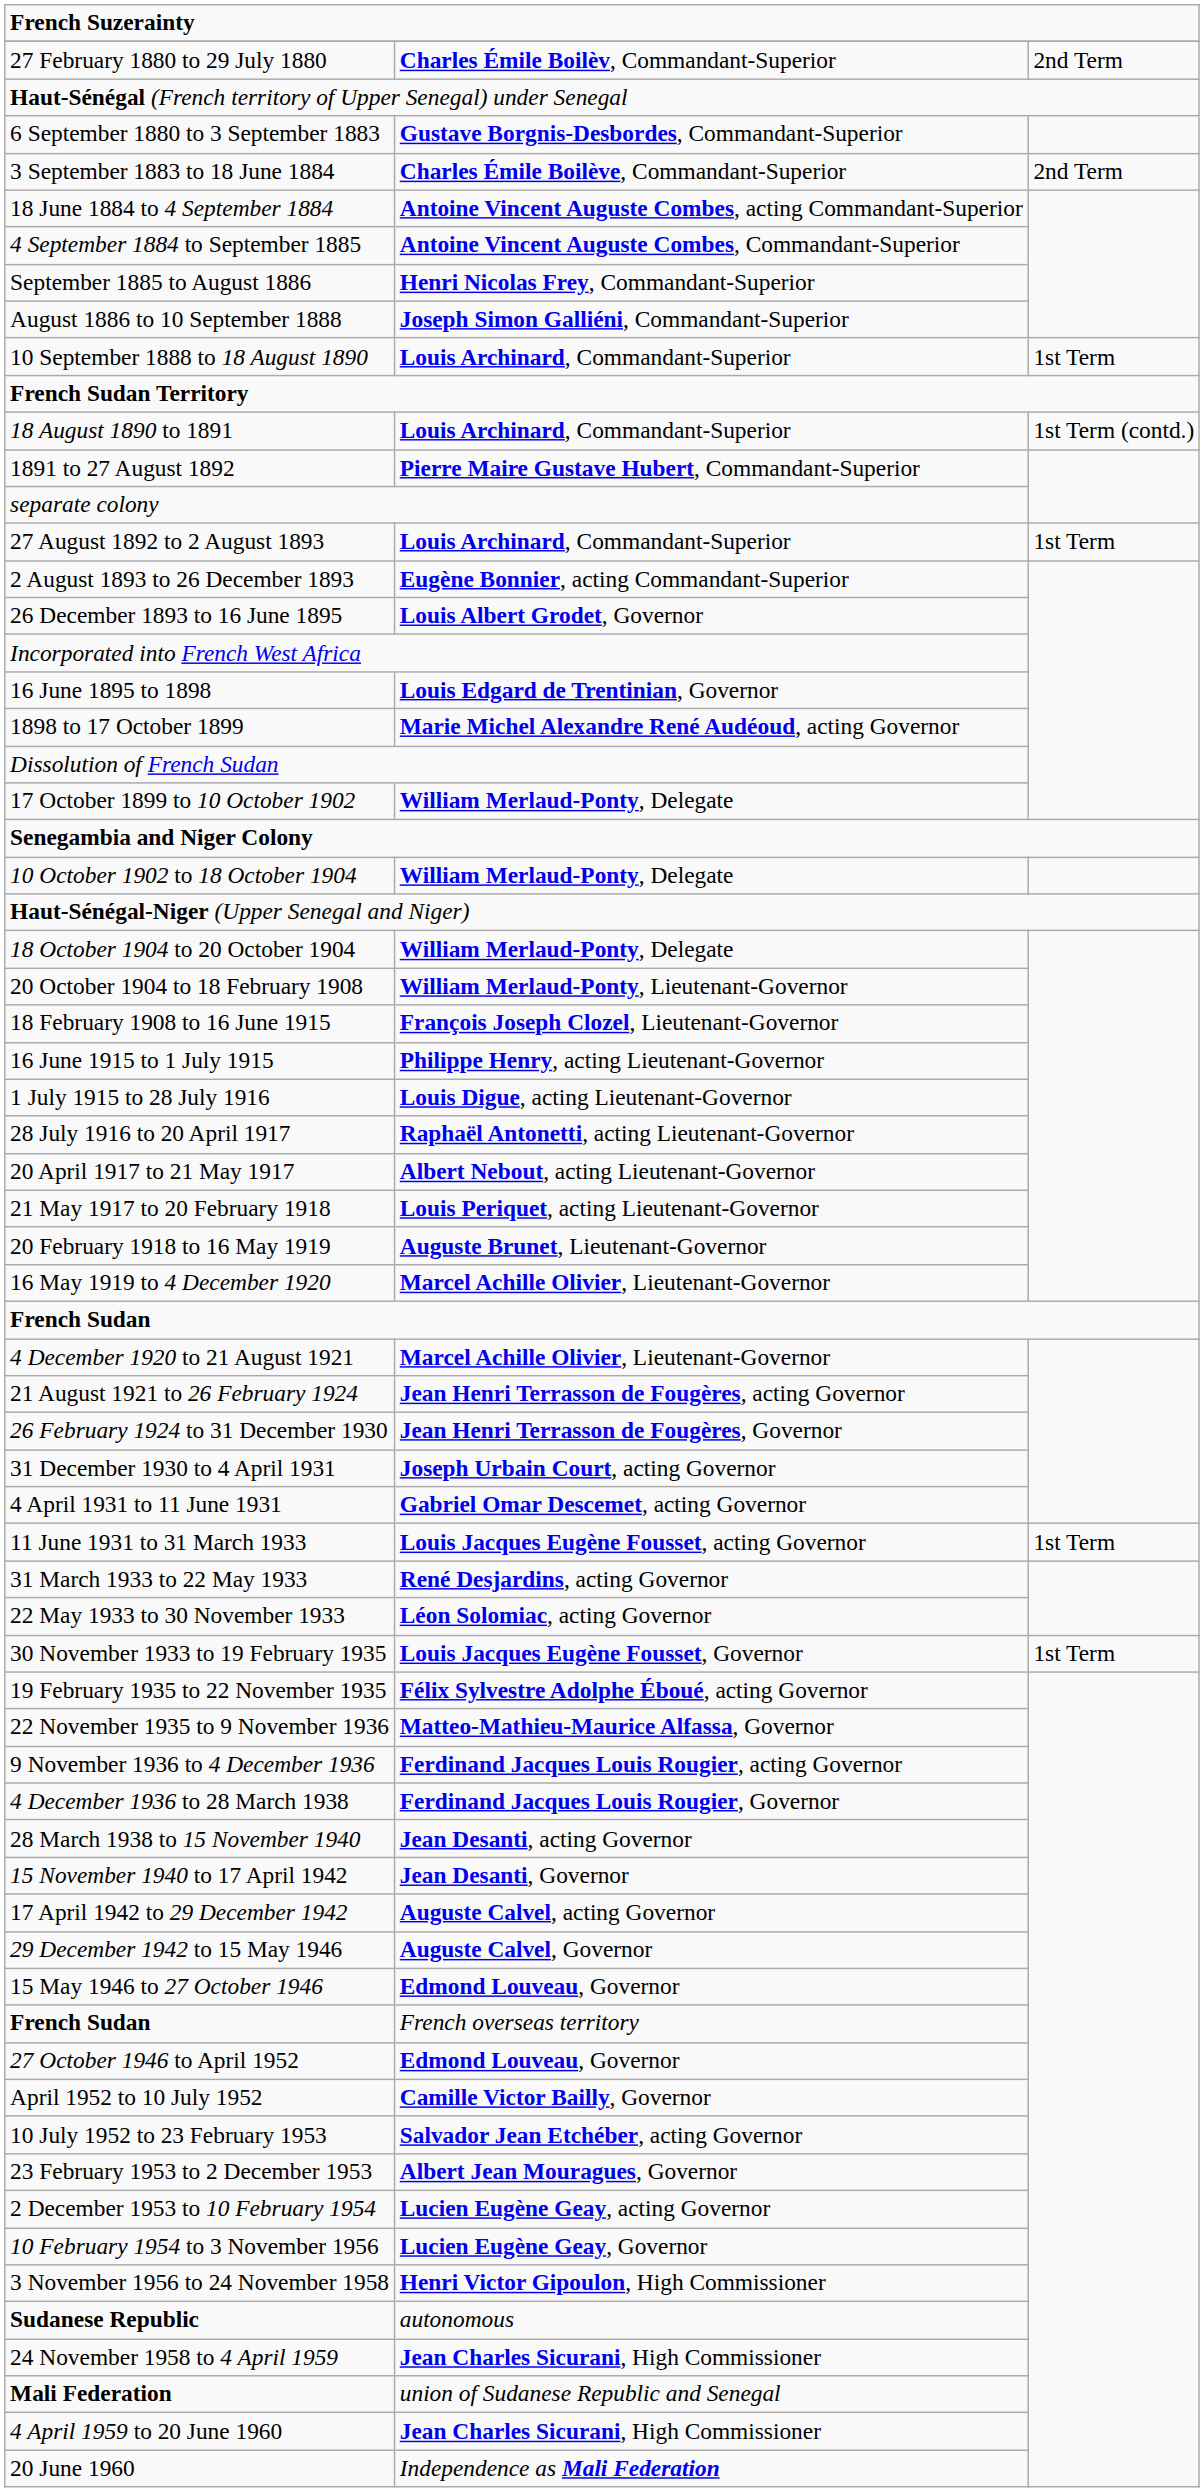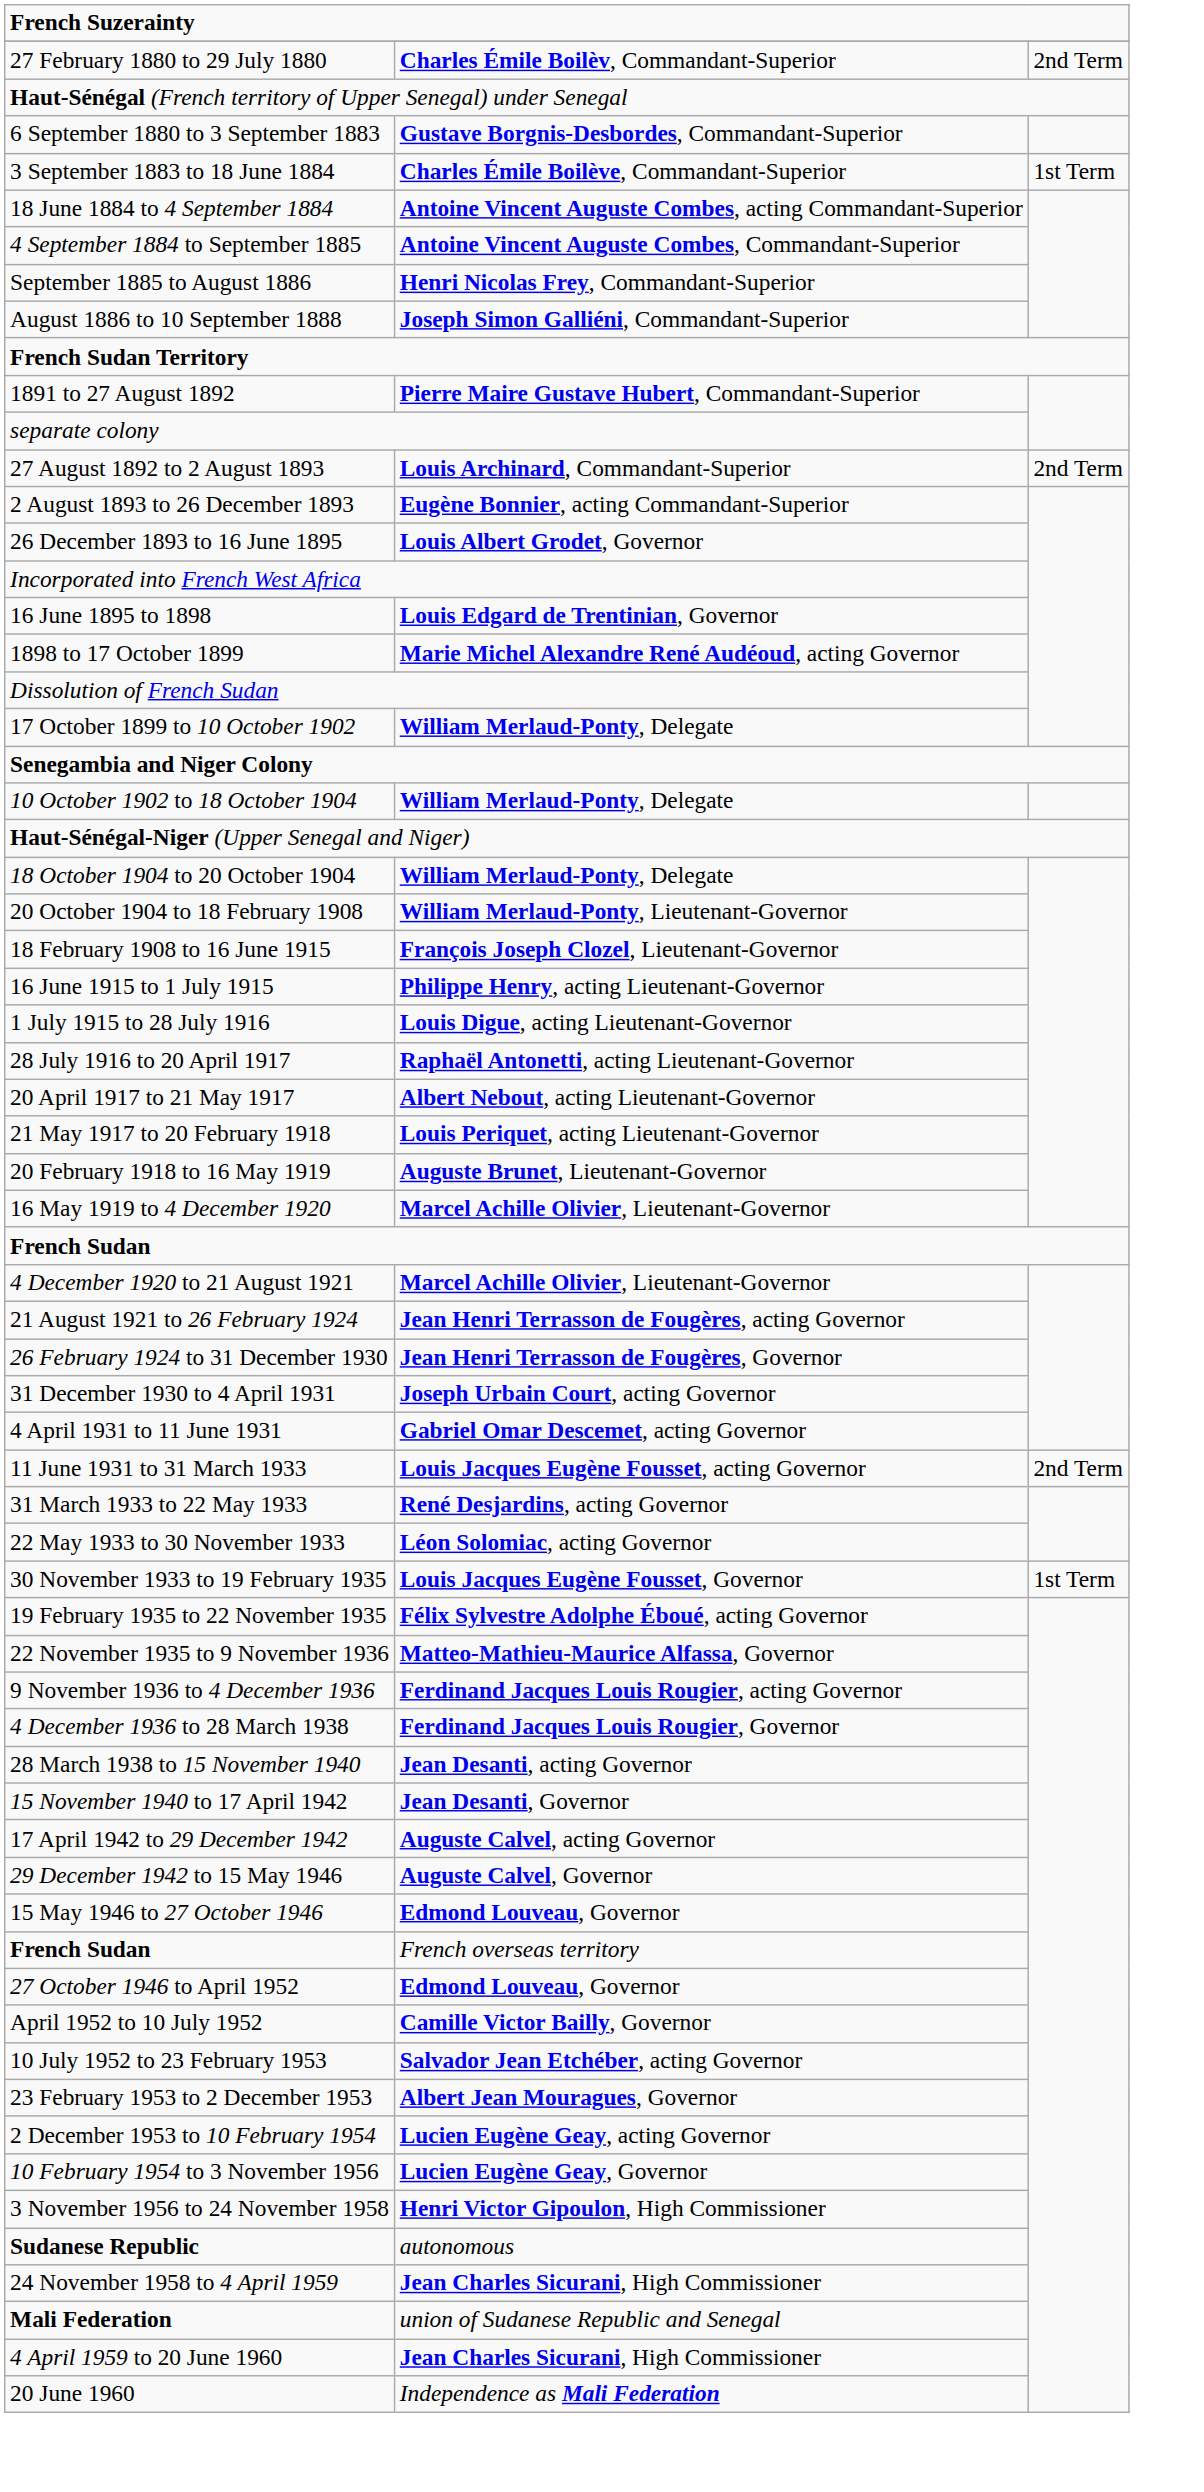3 September 1883 to 18 June 1884 | column 3: 2nd Term -> 1st Term
- row: 10 September 1888 to 18 August 1890 | Louis Archinard, Commandant-Superior | 1st Term
- row: 18 August 1890 to 1891 | Louis Archinard, Commandant-Superior | 1st Term (contd.)
27 August 1892 to 2 August 1893 | column 3: 1st Term -> 2nd Term
11 June 1931 to 31 March 1933 | column 3: 1st Term -> 2nd Term
